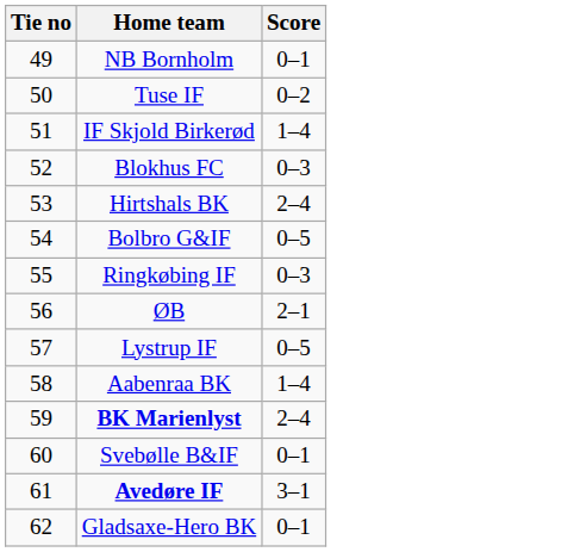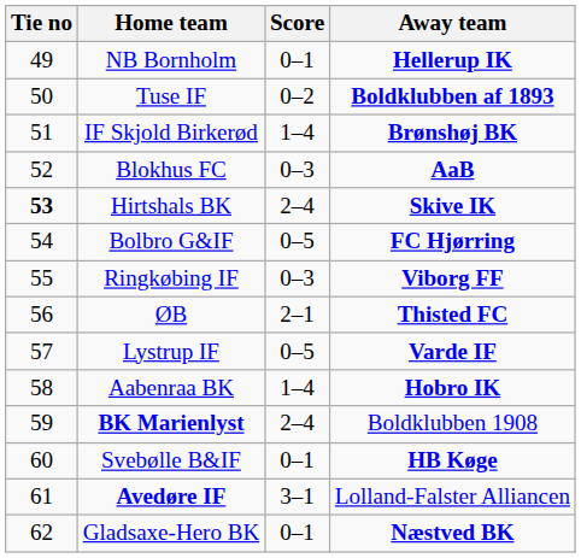+ column: Away team | Hellerup IK | Boldklubben af 1893 | Brønshøj BK | AaB | Skive IK | FC Hjørring | Viborg FF | Thisted FC | Varde IF | Hobro IK | Boldklubben 1908 | HB Køge | Lolland-Falster Alliancen | Næstved BK
Hirtshals BK | Tie no: normal -> bold
